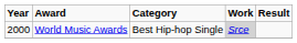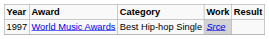World Music Awards | Year: 2000 -> 1997
